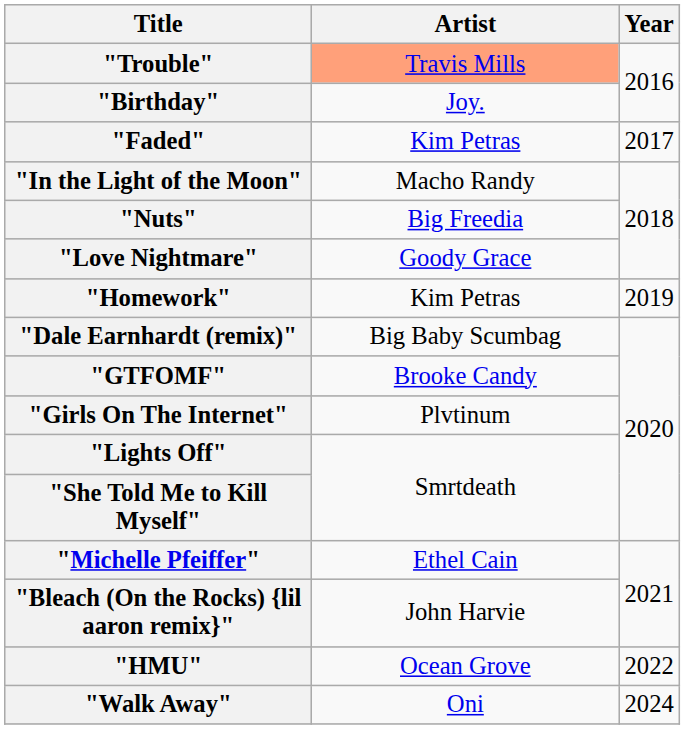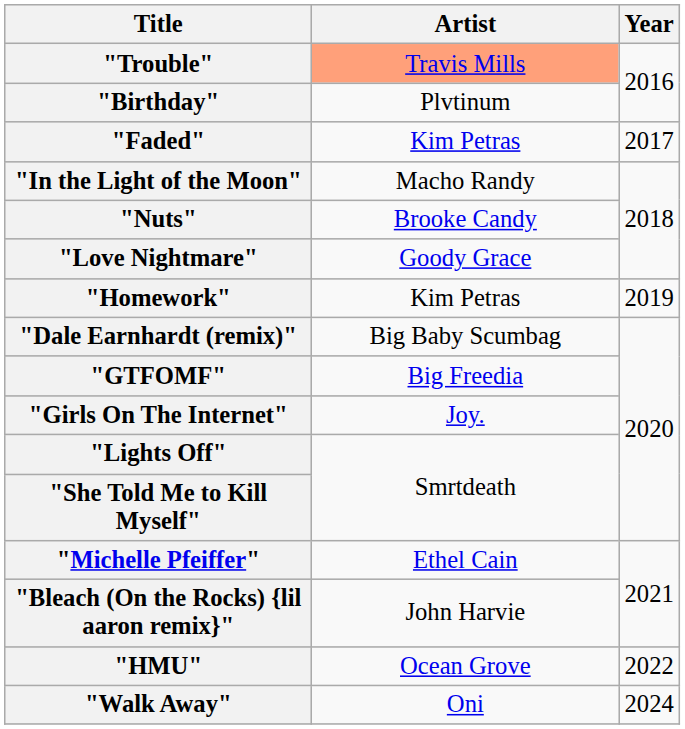"Birthday" | Artist: Joy. -> Plvtinum
"Nuts" | Artist: Big Freedia -> Brooke Candy
"GTFOMF" | Artist: Brooke Candy -> Big Freedia
"Girls On The Internet" | Artist: Plvtinum -> Joy.
